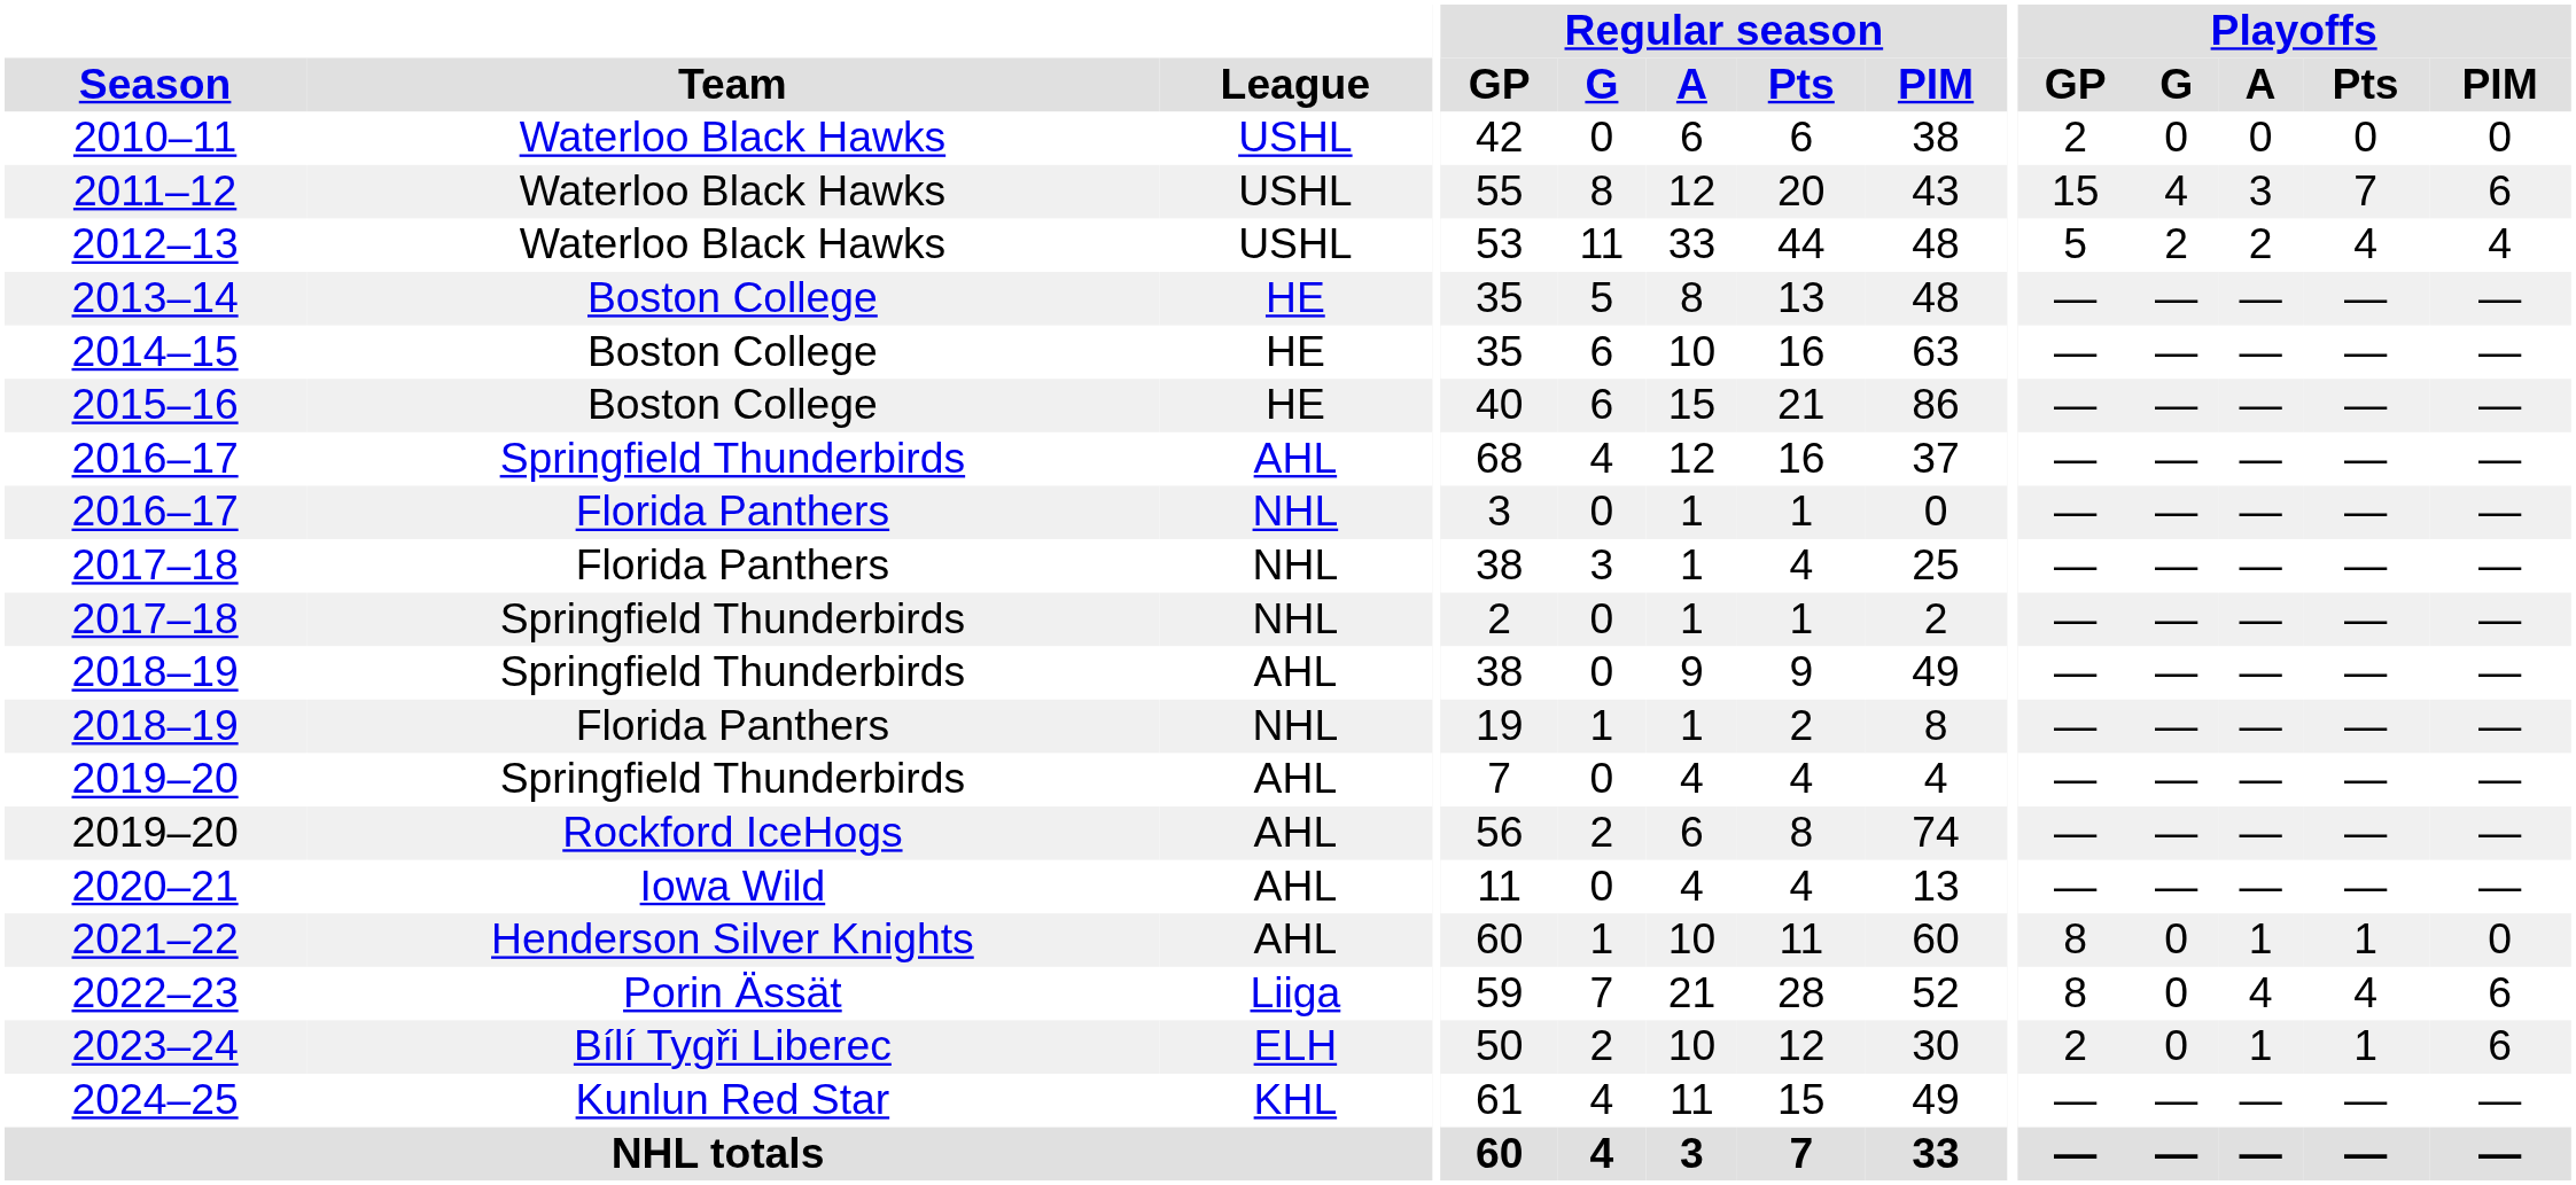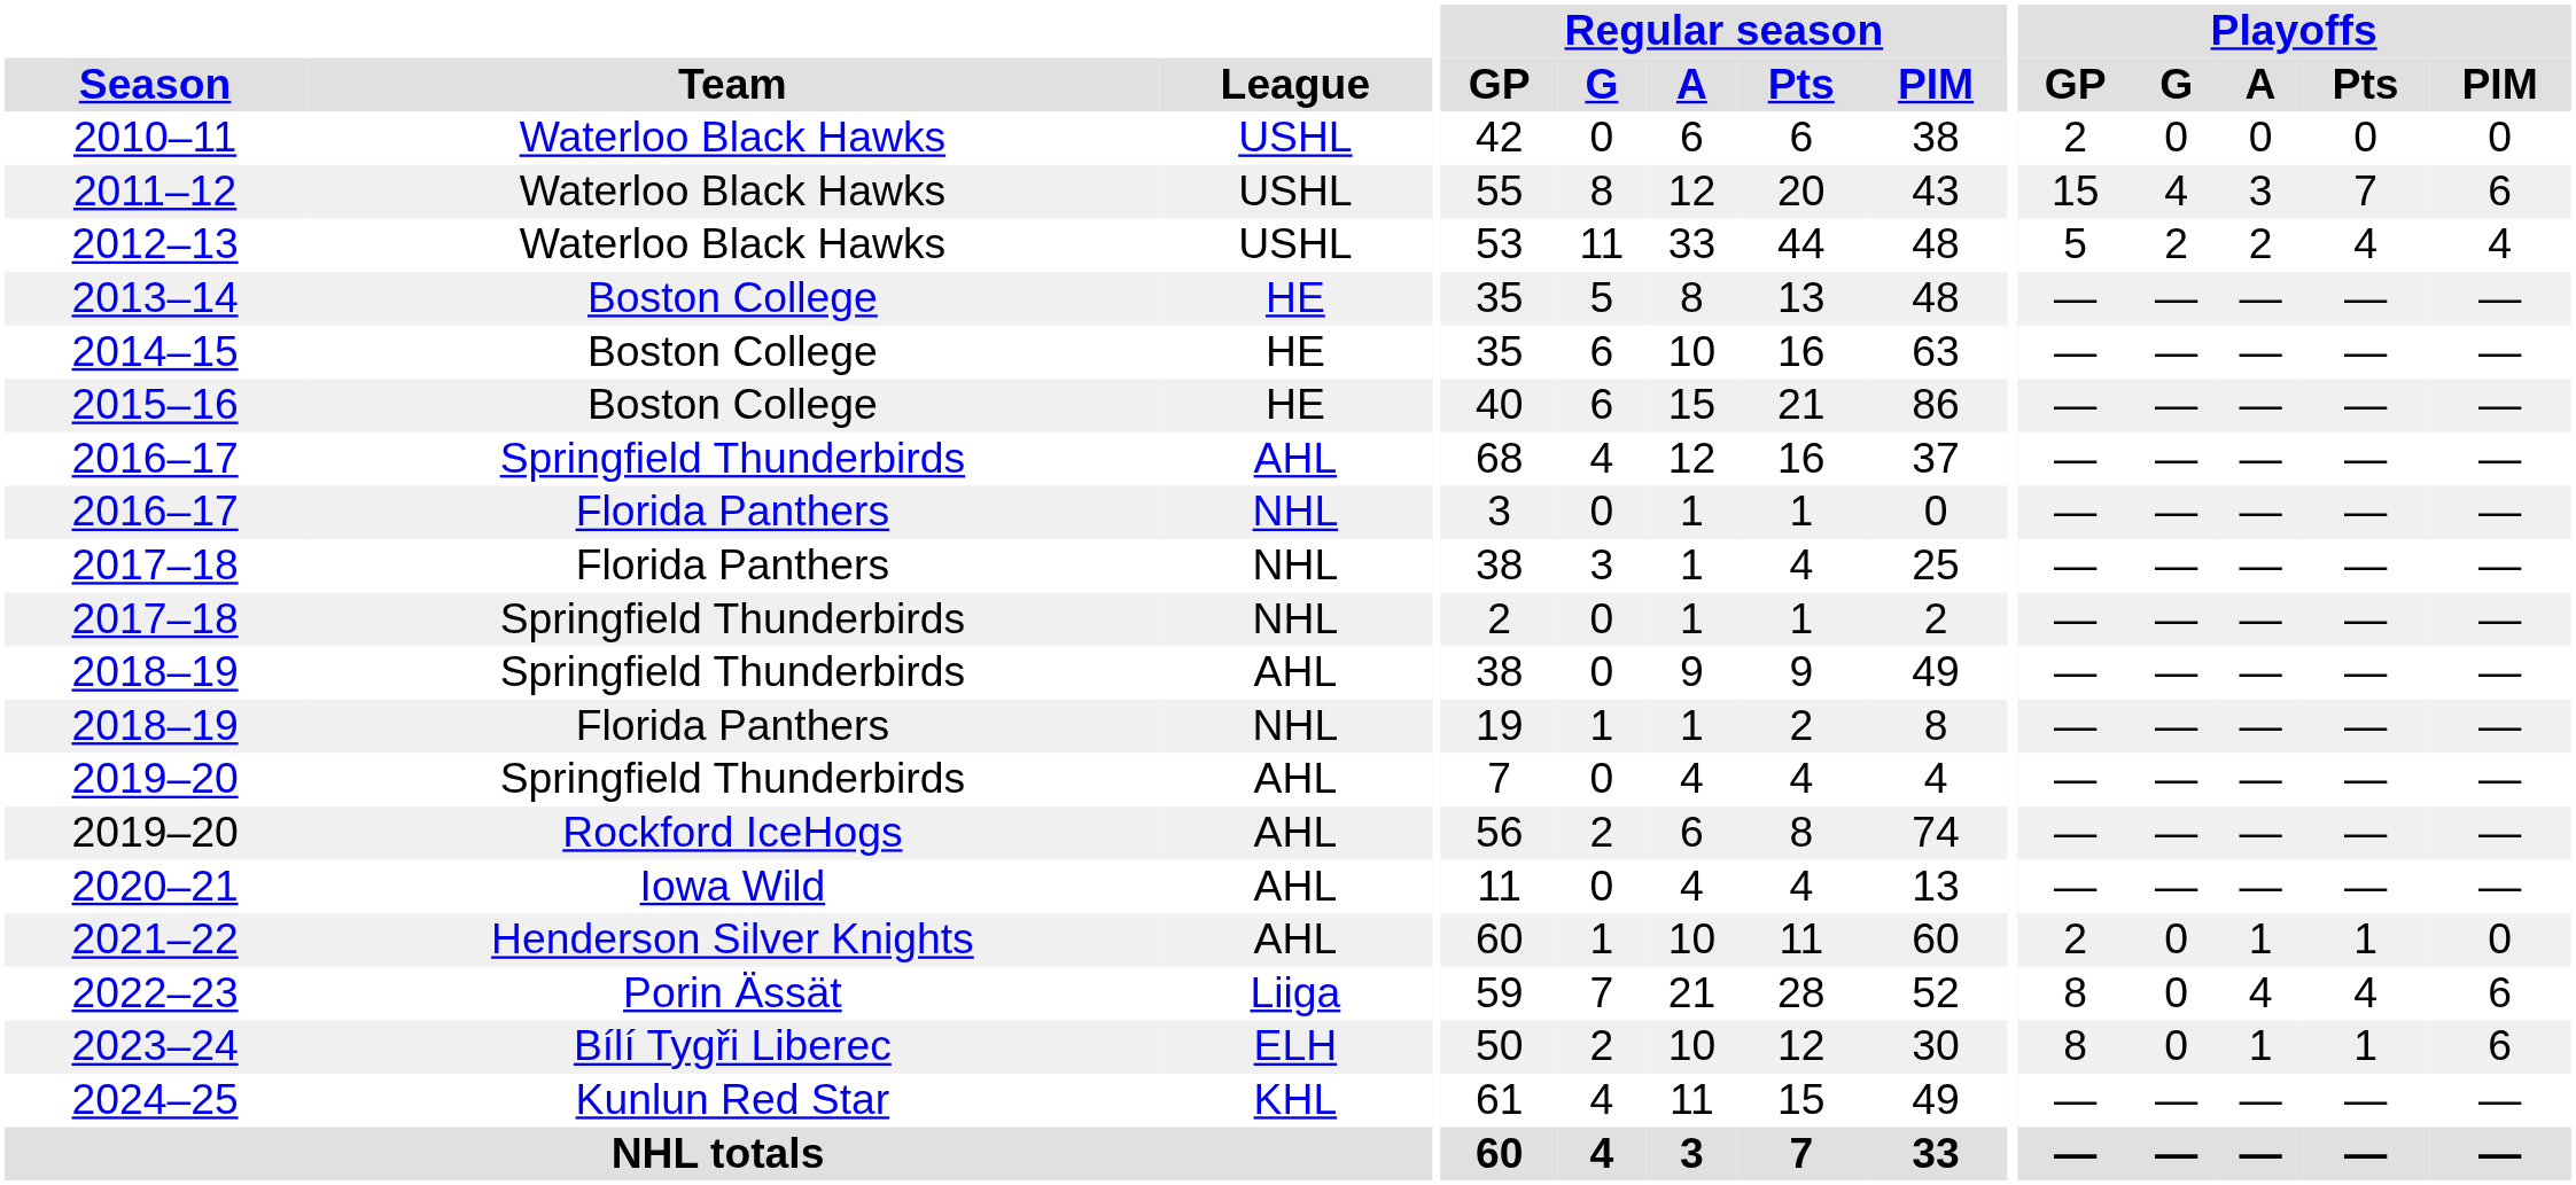2021–22 | Playoffs / GP: 8 -> 2
2023–24 | Playoffs / GP: 2 -> 8
